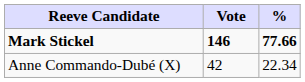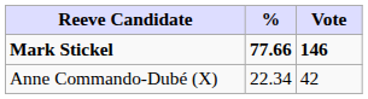columns swapped: Vote <-> %
